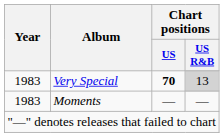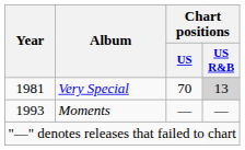Very Special | Year: 1983 -> 1981
Very Special | Chart positions / US: bold -> normal
Moments | Year: 1983 -> 1993
